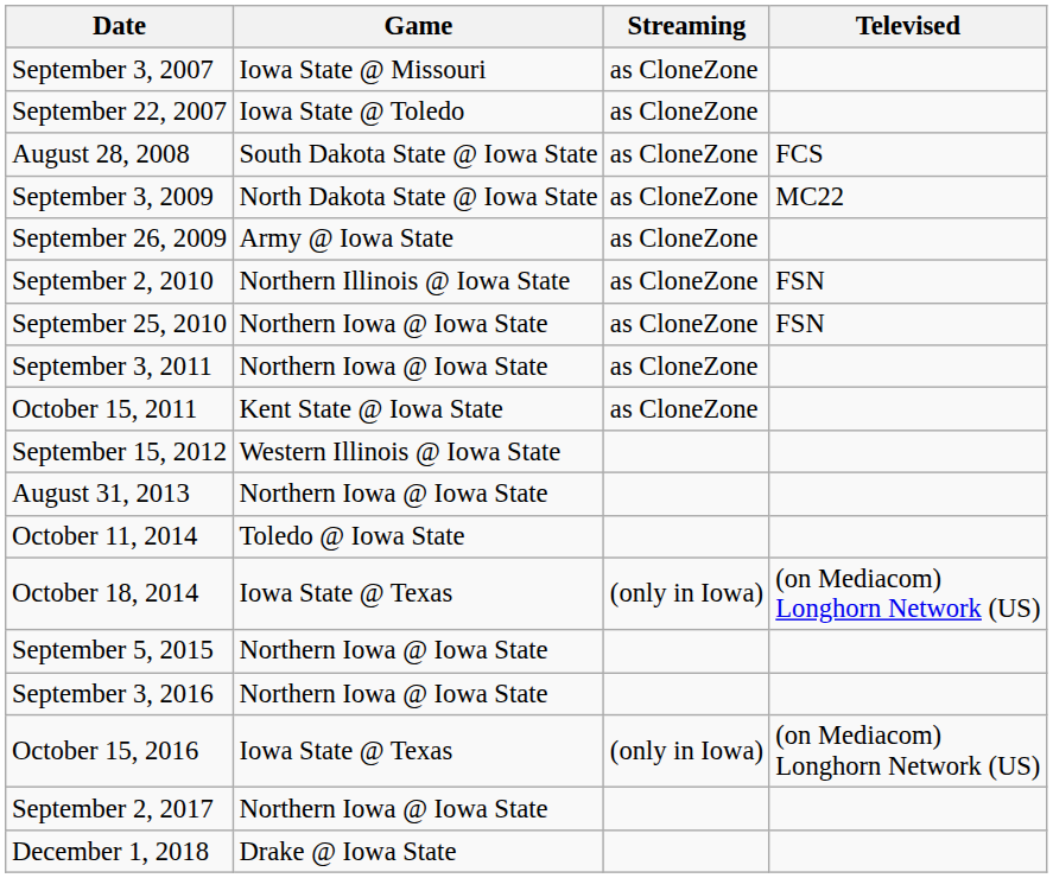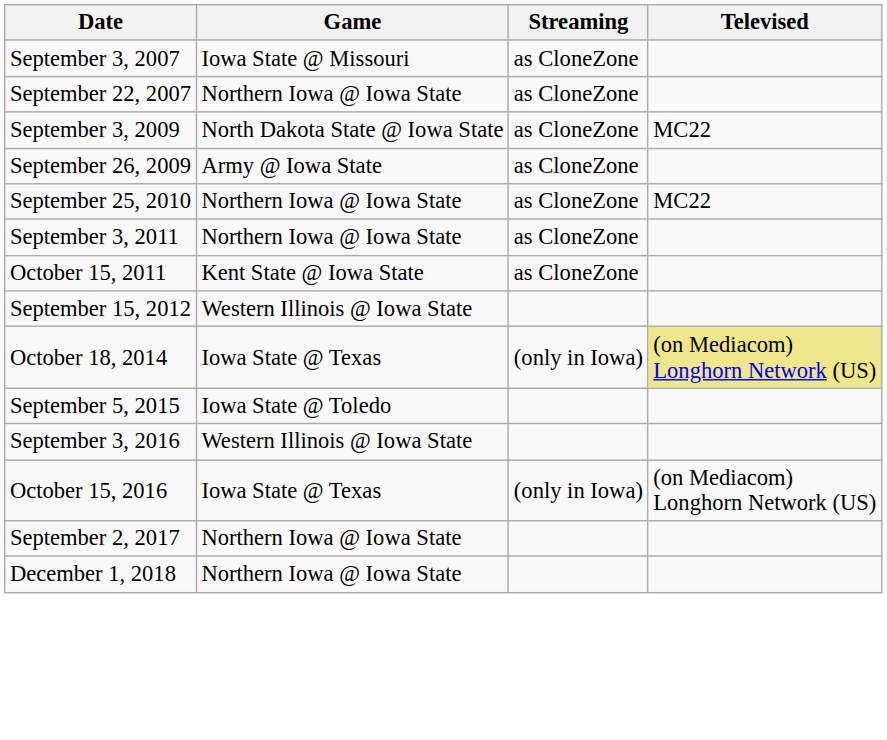September 22, 2007 | Game: Iowa State @ Toledo -> Northern Iowa @ Iowa State
- row: August 28, 2008 | South Dakota State @ Iowa State | as CloneZone | FCS
- row: September 2, 2010 | Northern Illinois @ Iowa State | as CloneZone | FSN
September 25, 2010 | Televised: FSN -> MC22
- row: August 31, 2013 | Northern Iowa @ Iowa State
- row: October 11, 2014 | Toledo @ Iowa State
October 18, 2014 | Televised: no background -> khaki background
September 5, 2015 | Game: Northern Iowa @ Iowa State -> Iowa State @ Toledo
September 3, 2016 | Game: Northern Iowa @ Iowa State -> Western Illinois @ Iowa State
December 1, 2018 | Game: Drake @ Iowa State -> Northern Iowa @ Iowa State
